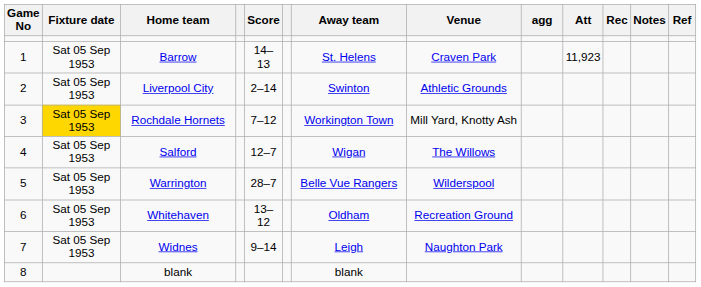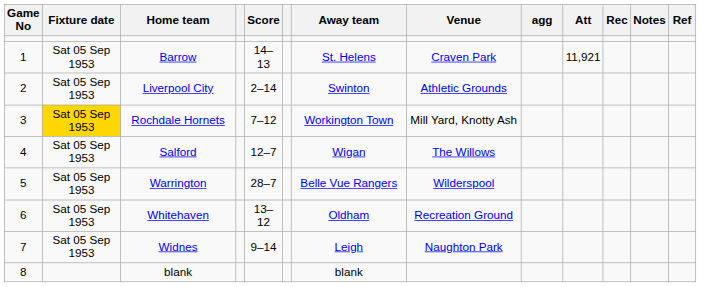Barrow | Att: 11,923 -> 11,921
